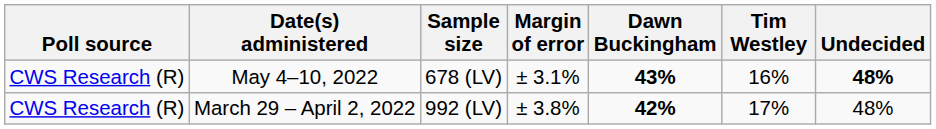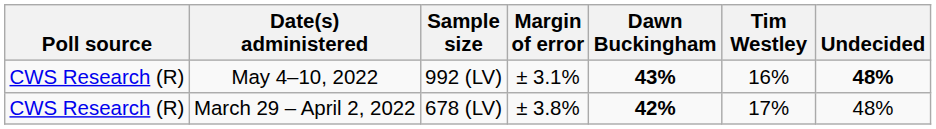May 4–10, 2022 | Sample size: 678 (LV) -> 992 (LV)
March 29 – April 2, 2022 | Sample size: 992 (LV) -> 678 (LV)
